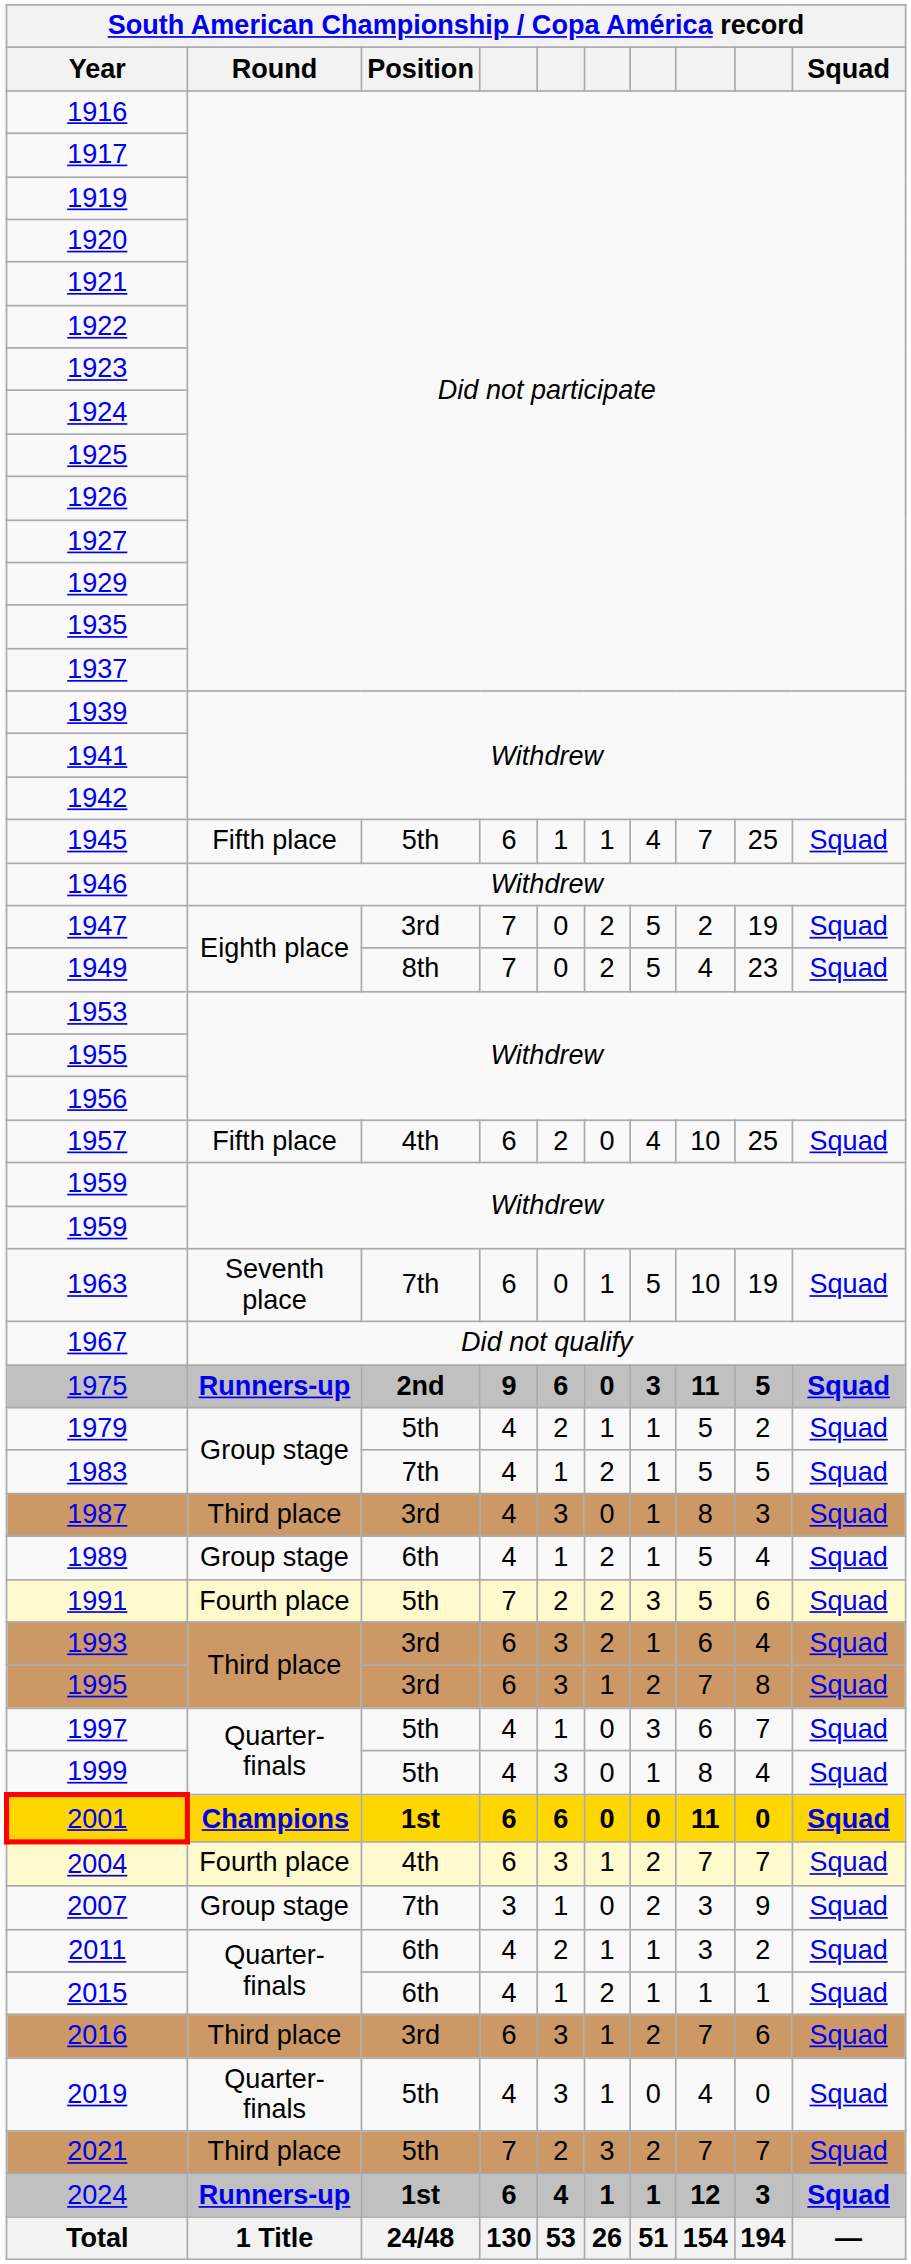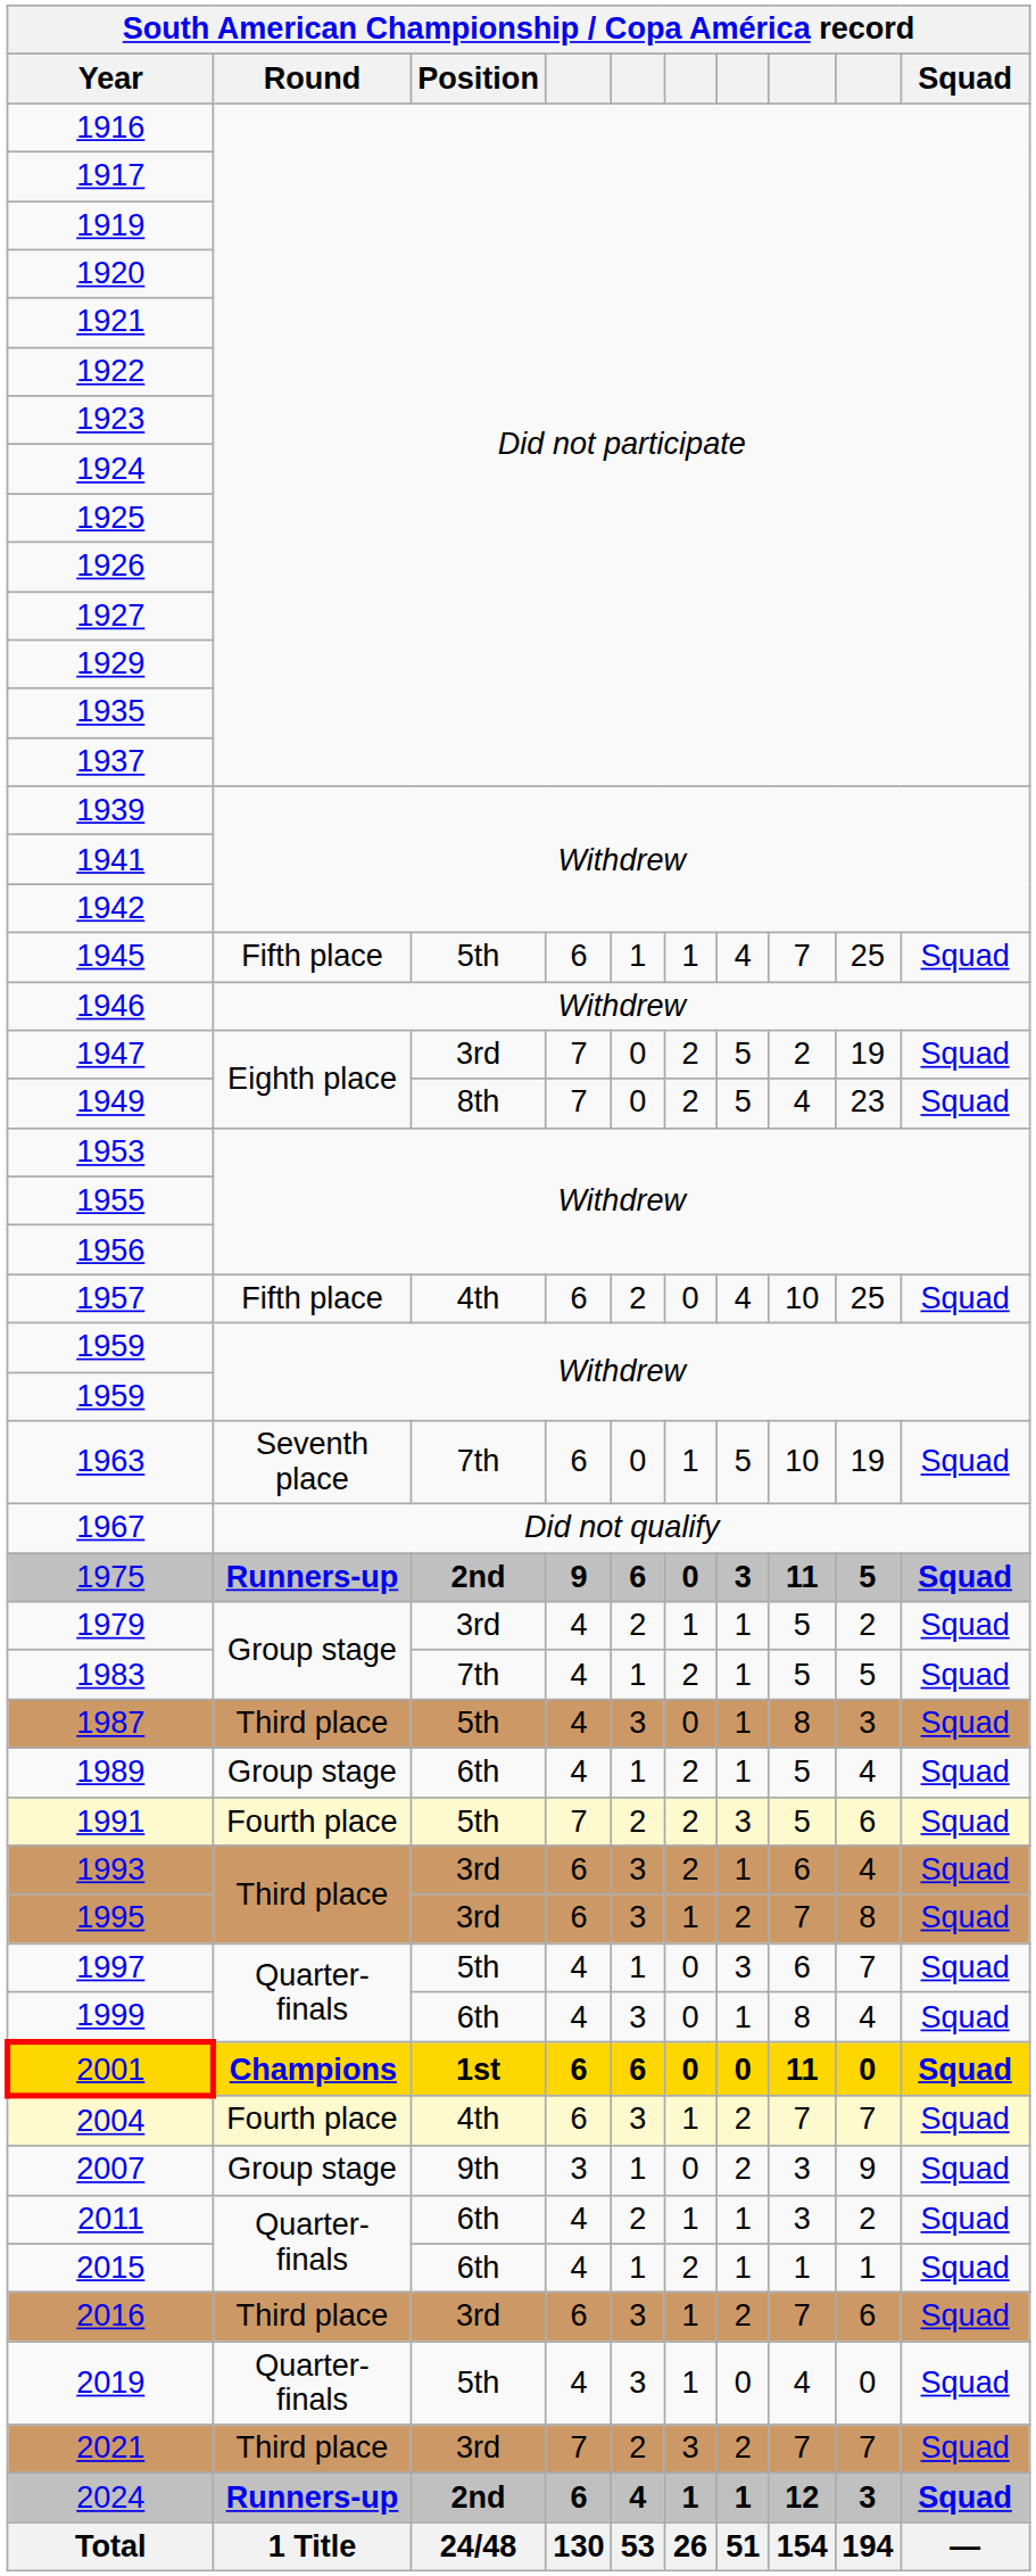1979 | Position: 5th -> 3rd
1987 | Position: 3rd -> 5th
1999 | Position: 5th -> 6th
2007 | Position: 7th -> 9th
2021 | Position: 5th -> 3rd
2024 | Position: 1st -> 2nd
